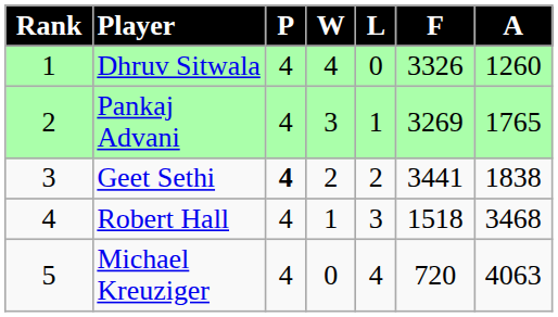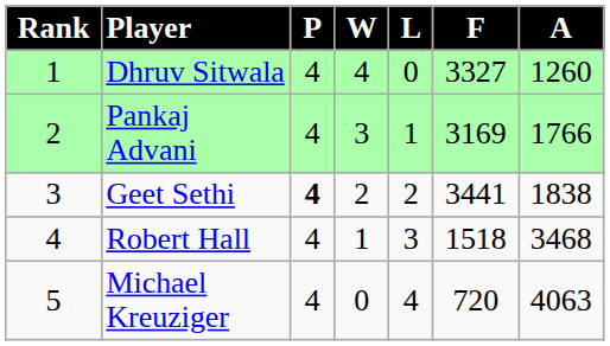Dhruv Sitwala | F: 3326 -> 3327
Pankaj Advani | F: 3269 -> 3169
Pankaj Advani | A: 1765 -> 1766
